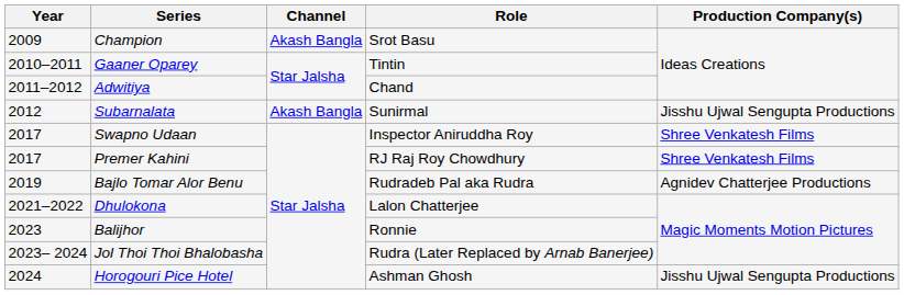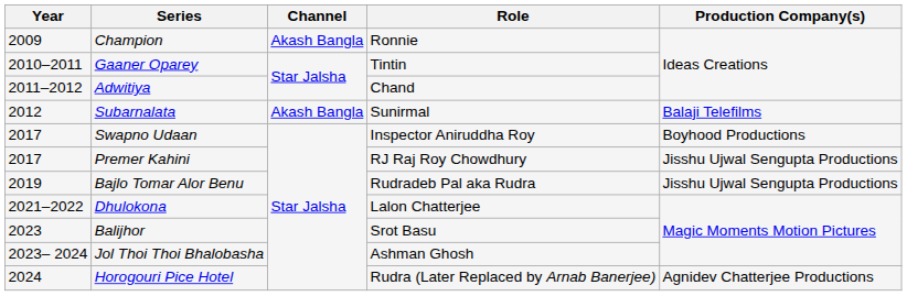Champion | Role: Srot Basu -> Ronnie
Subarnalata | Production Company(s): Jisshu Ujwal Sengupta Productions -> Balaji Telefilms
Swapno Udaan | Production Company(s): Shree Venkatesh Films -> Boyhood Productions
Premer Kahini | Production Company(s): Shree Venkatesh Films -> Jisshu Ujwal Sengupta Productions
Bajlo Tomar Alor Benu | Production Company(s): Agnidev Chatterjee Productions -> Jisshu Ujwal Sengupta Productions
Balijhor | Role: Ronnie -> Srot Basu
Jol Thoi Thoi Bhalobasha | Role: Rudra (Later Replaced by Arnab Banerjee) -> Ashman Ghosh
Horogouri Pice Hotel | Role: Ashman Ghosh -> Rudra (Later Replaced by Arnab Banerjee)
Horogouri Pice Hotel | Production Company(s): Jisshu Ujwal Sengupta Productions -> Agnidev Chatterjee Productions
